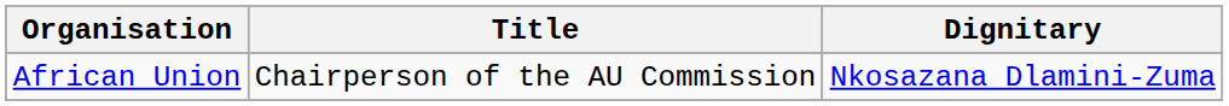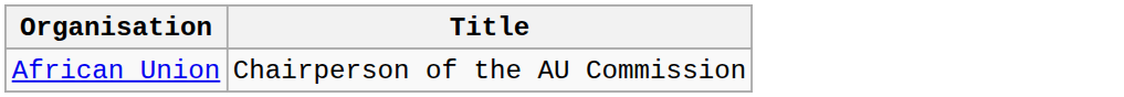- column: Dignitary | Nkosazana Dlamini-Zuma
